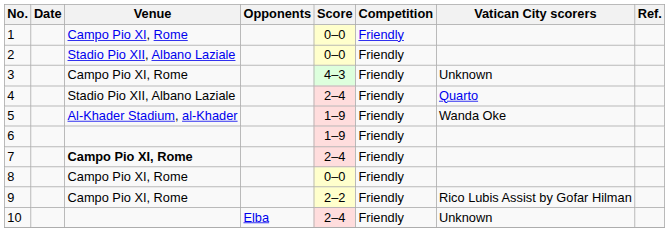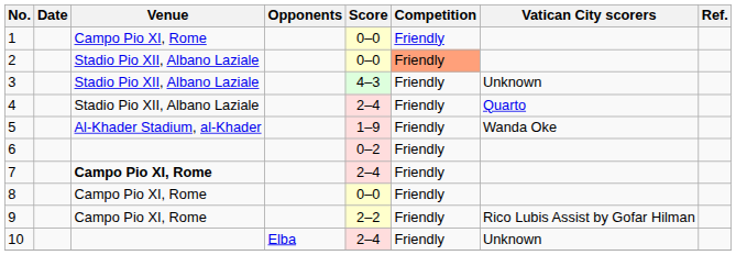2 | Competition: no background -> lightsalmon background
3 | Venue: Campo Pio XI, Rome -> Stadio Pio XII, Albano Laziale
6 | Score: 1–9 -> 0–2
